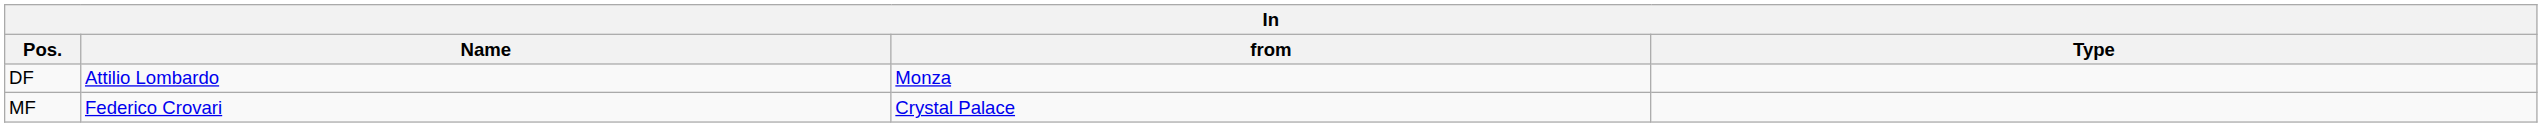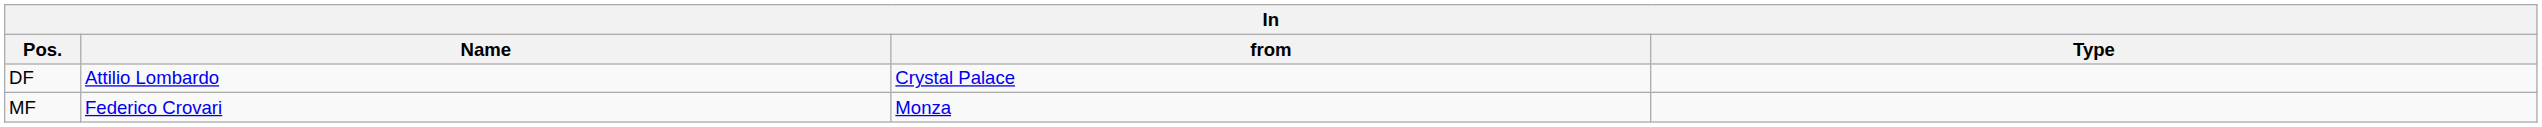DF | from: Monza -> Crystal Palace
MF | from: Crystal Palace -> Monza
